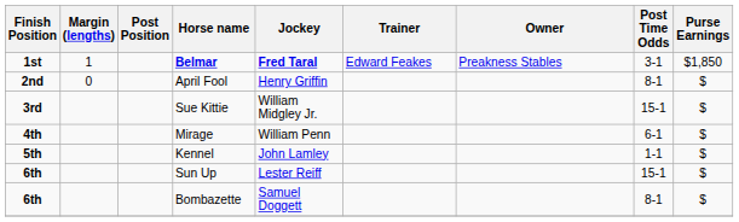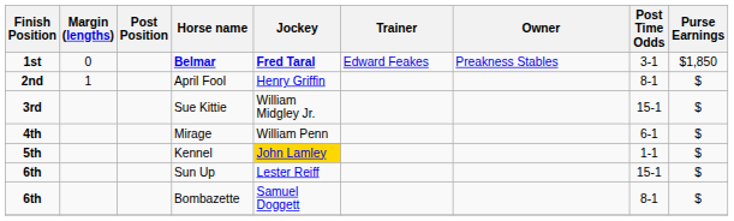Belmar | Margin (lengths): 1 -> 0
April Fool | Margin (lengths): 0 -> 1
Kennel | Jockey: no background -> gold background
